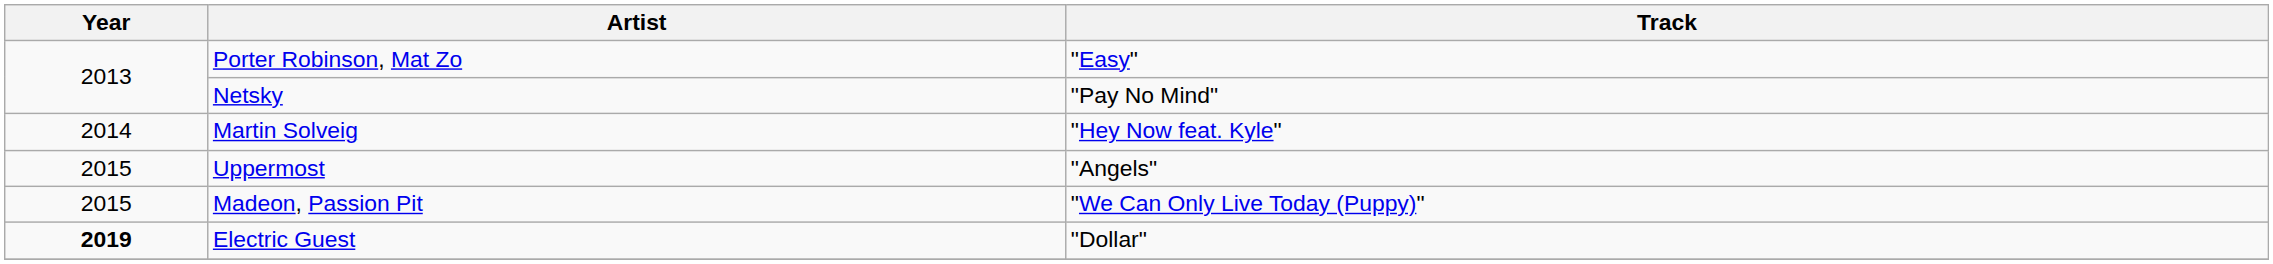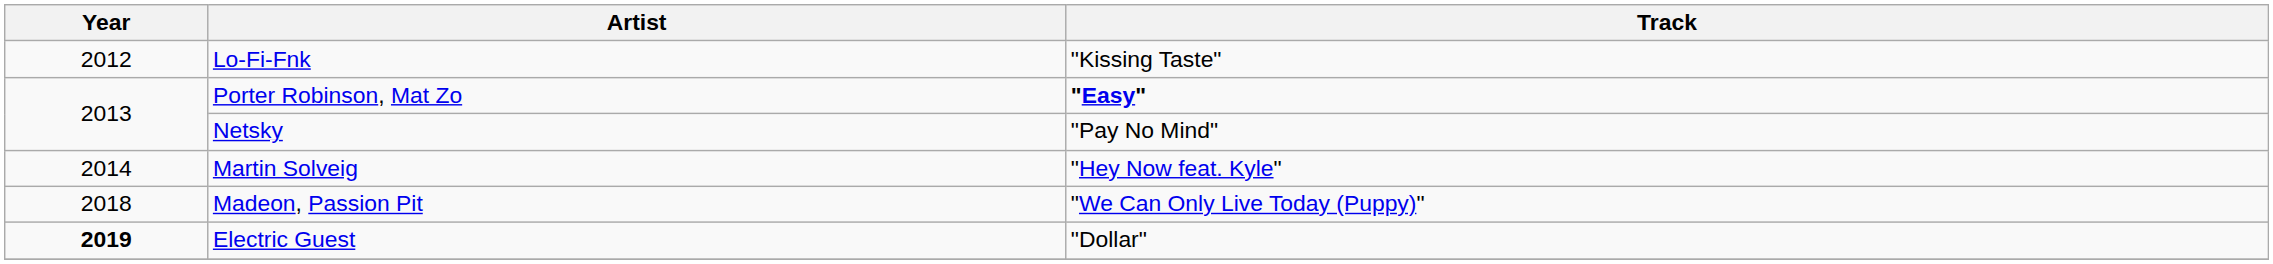+ row: 2012 | Lo-Fi-Fnk | "Kissing Taste"
Porter Robinson, Mat Zo | Track: normal -> bold
- row: 2015 | Uppermost | "Angels"
Madeon, Passion Pit | Year: 2015 -> 2018
